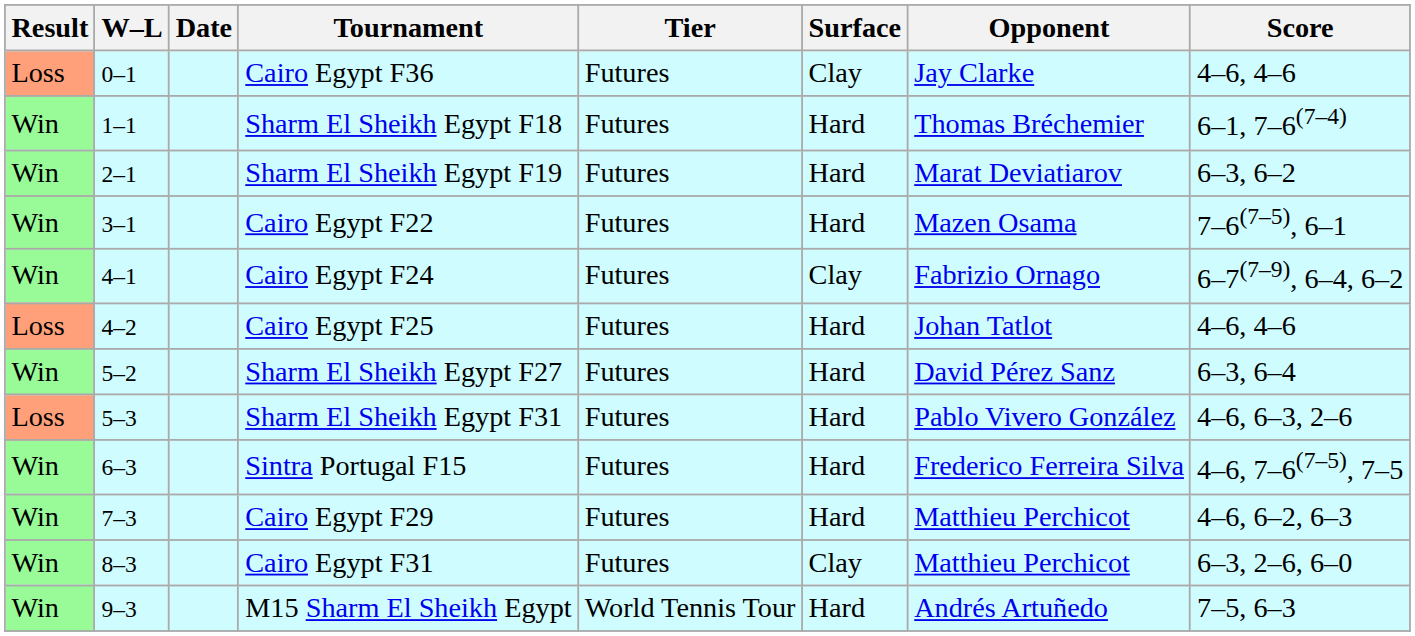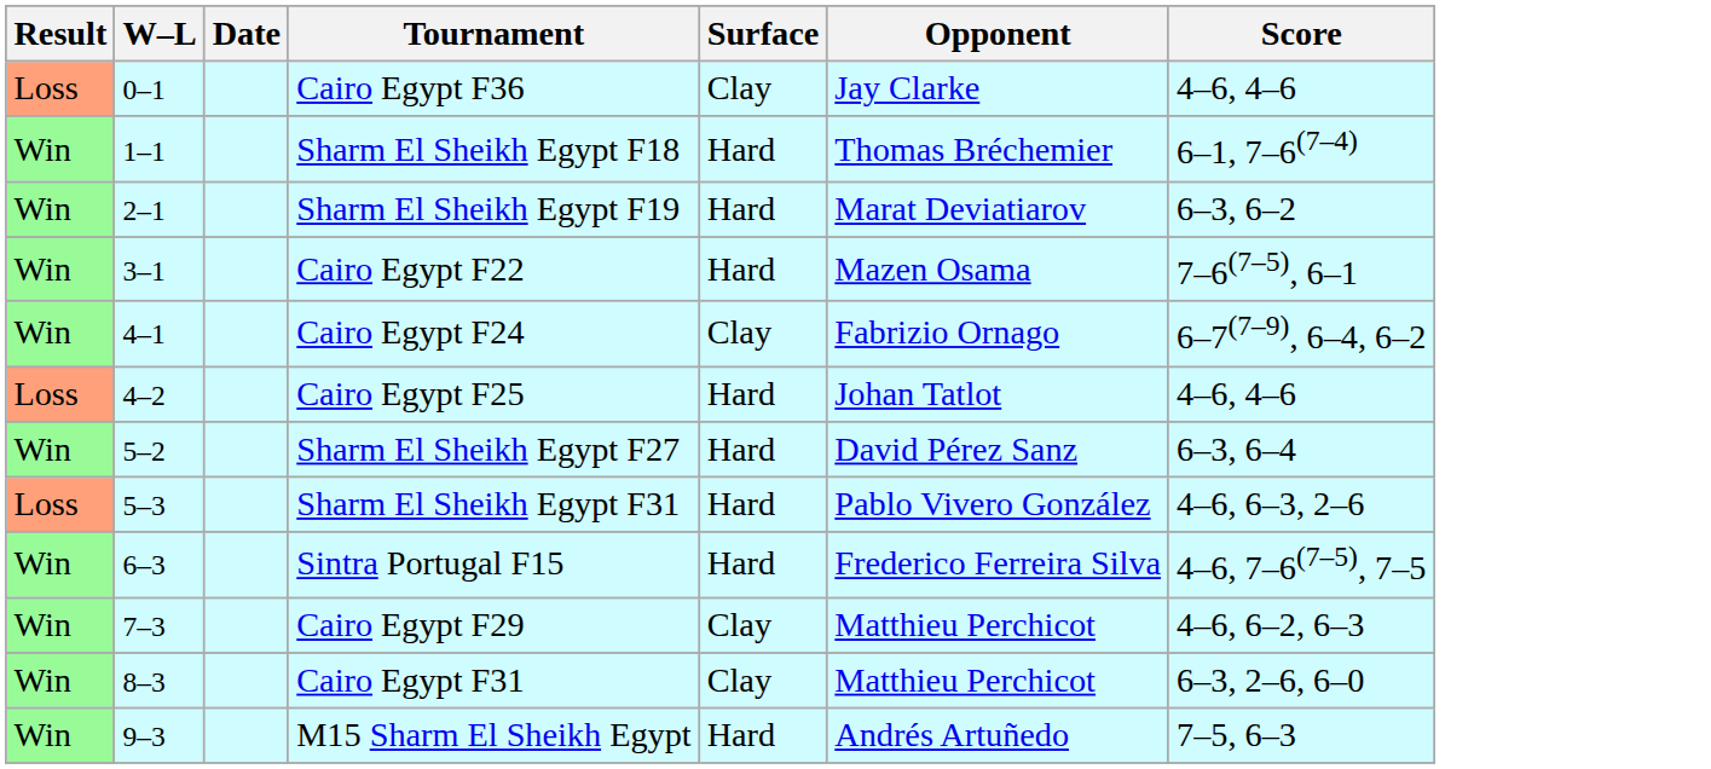- column: Tier | Futures | Futures | Futures | Futures | Futures | Futures | Futures | Futures | Futures | Futures | Futures | World Tennis Tour
Cairo Egypt F29 | Surface: Hard -> Clay
